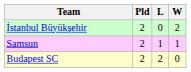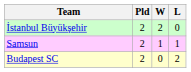columns swapped: W <-> L
